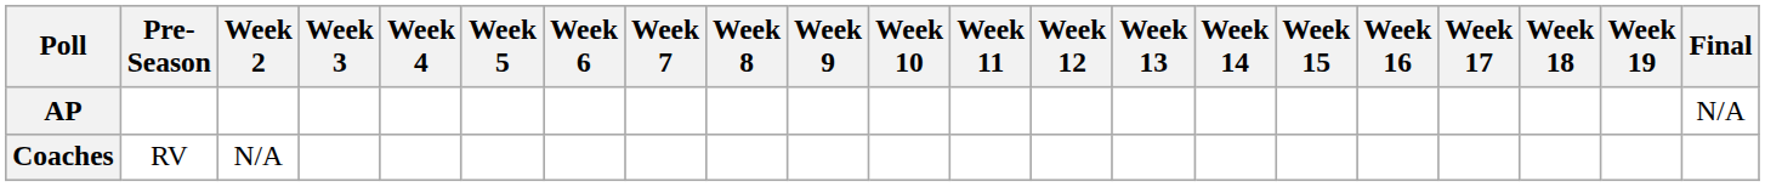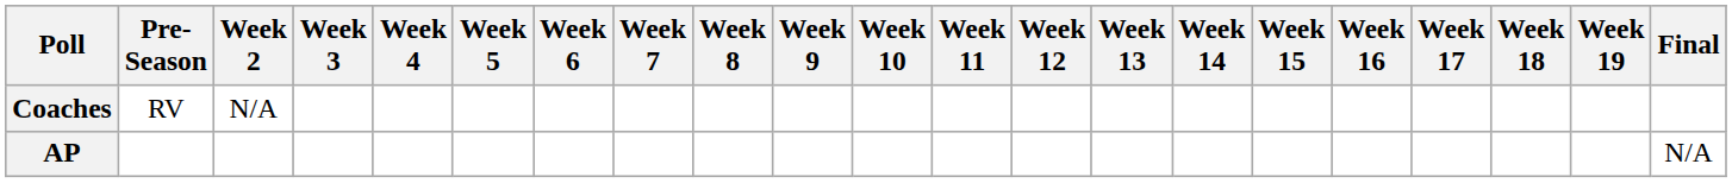rows swapped: AP <-> Coaches
